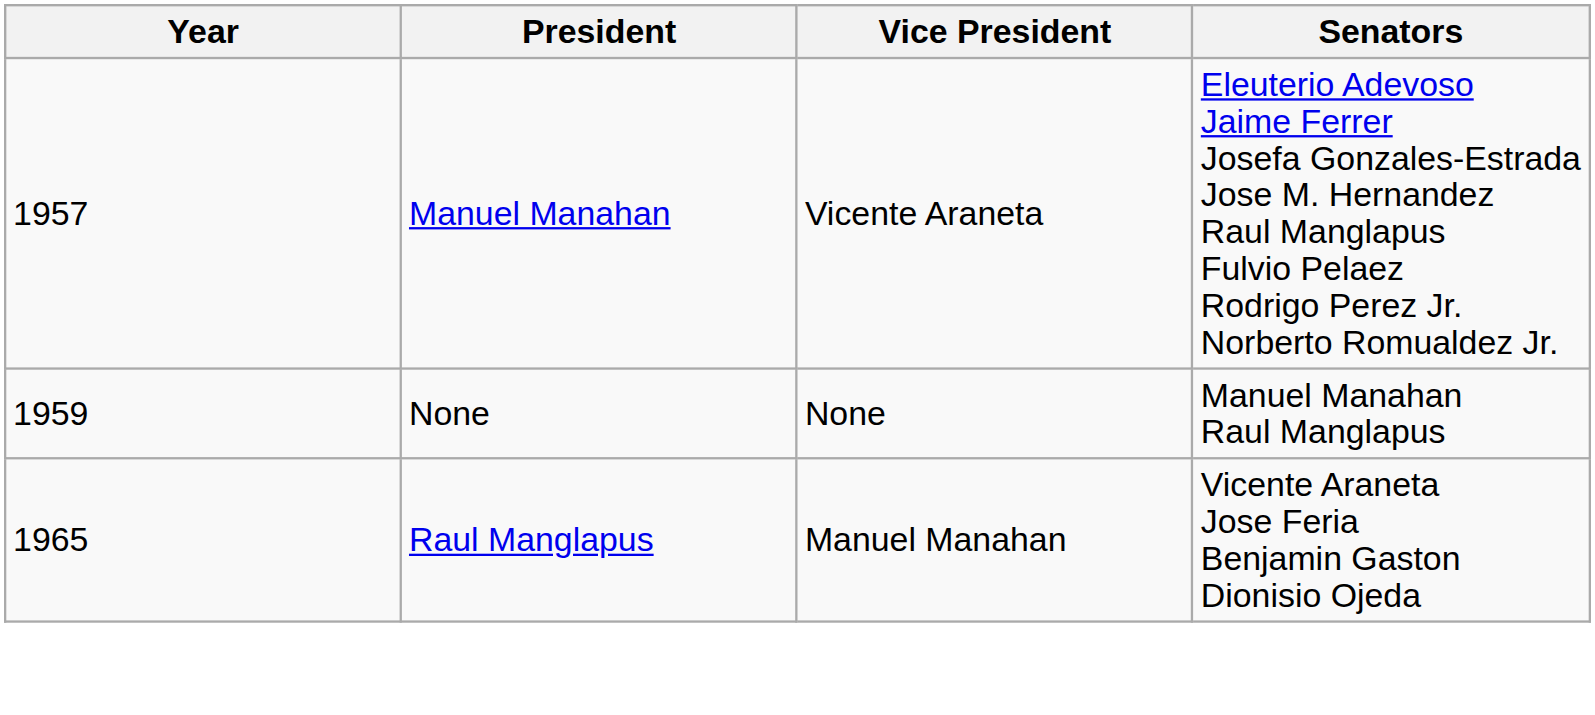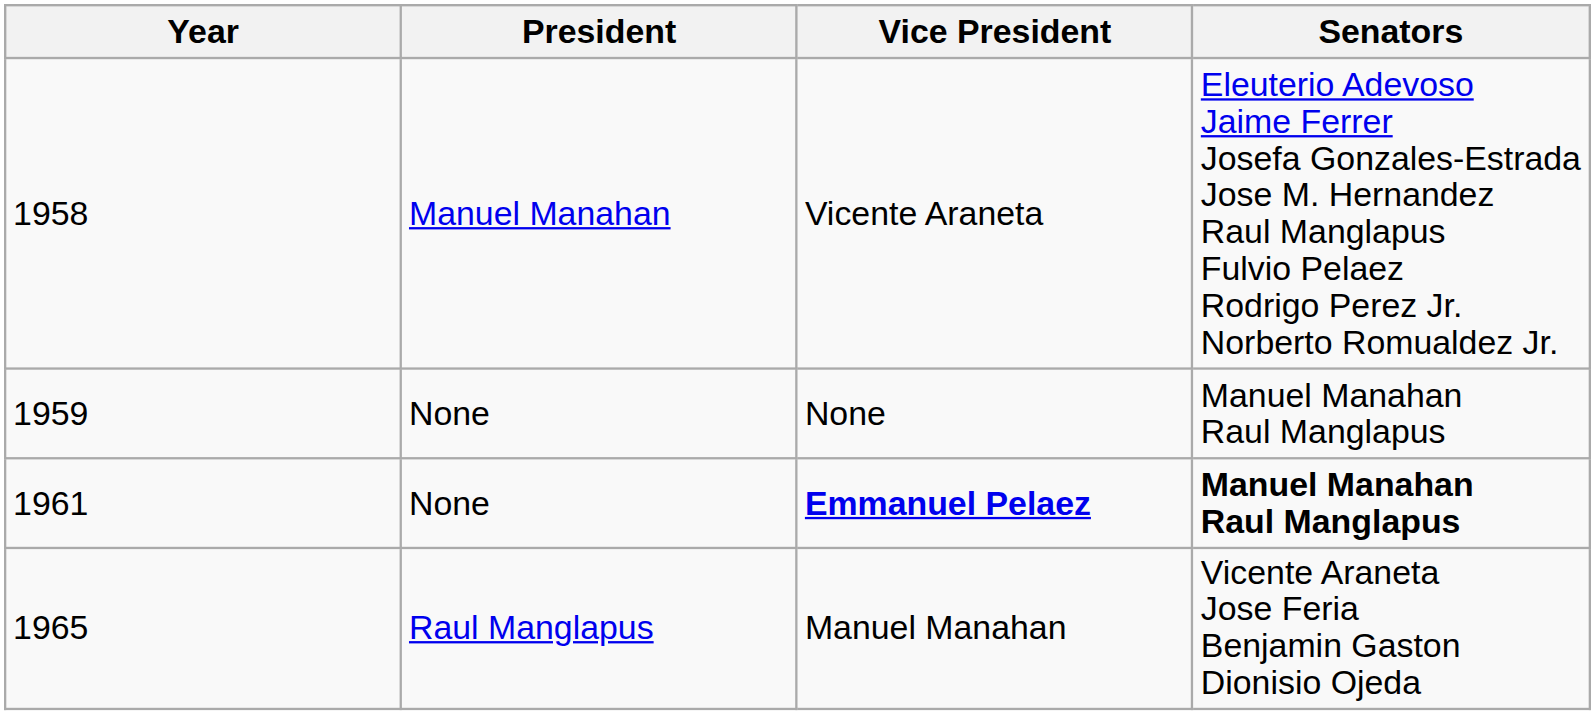Vicente Araneta | Year: 1957 -> 1958
+ row: 1961 | None | Emmanuel Pelaez | Manuel Manahan Raul Manglapus
